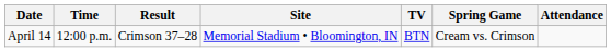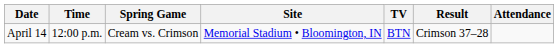columns swapped: Spring Game <-> Result
